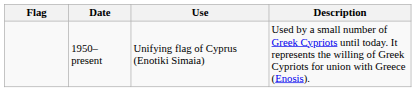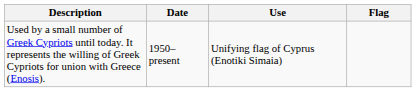columns swapped: Flag <-> Description
